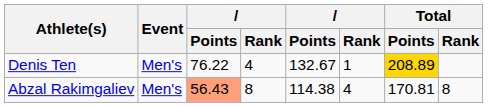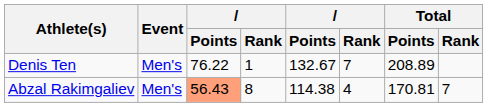Denis Ten | column 4: 4 -> 1
Denis Ten | column 6: 1 -> 7
Denis Ten | Total / Points: gold background -> no background
Abzal Rakimgaliev | Total / Rank: 8 -> 7
